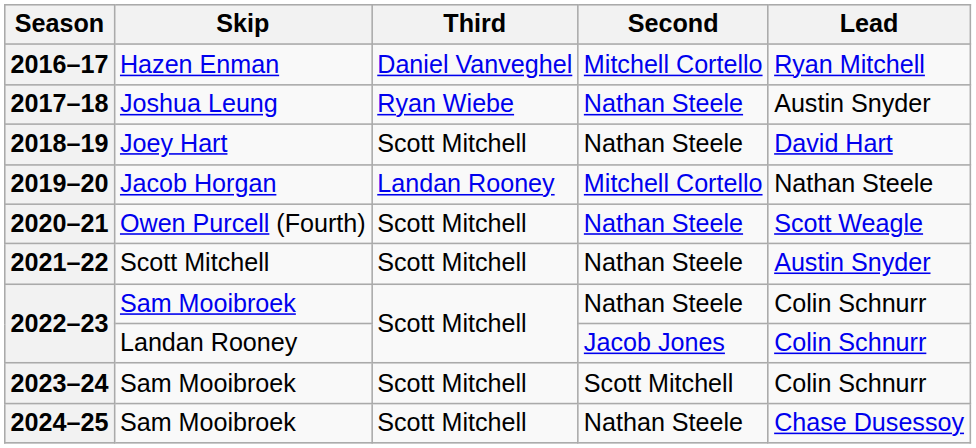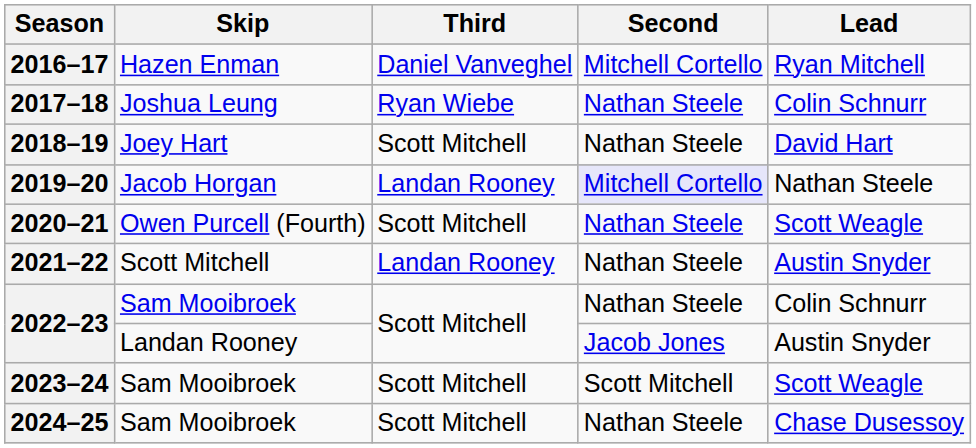2017–18 | Lead: Austin Snyder -> Colin Schnurr
2019–20 | Second: no background -> lavender background
2021–22 | Third: Scott Mitchell -> Landan Rooney
2022–23 / Landan Rooney | Lead: Colin Schnurr -> Austin Snyder
2023–24 | Lead: Colin Schnurr -> Scott Weagle
